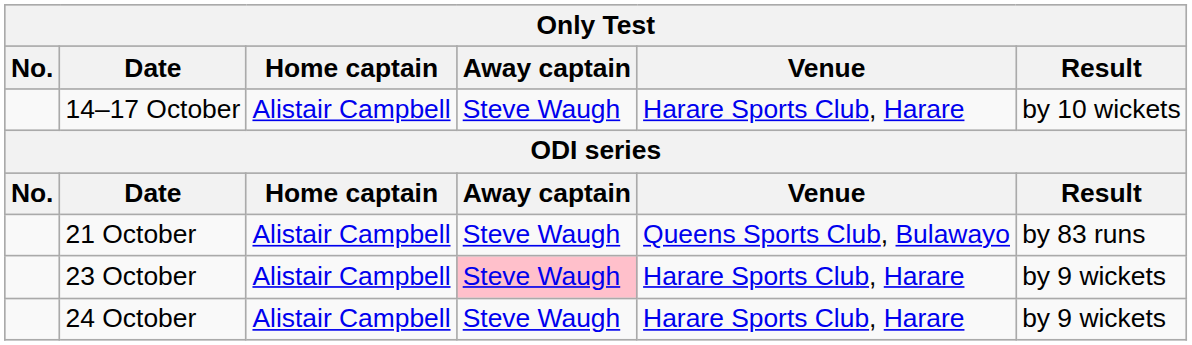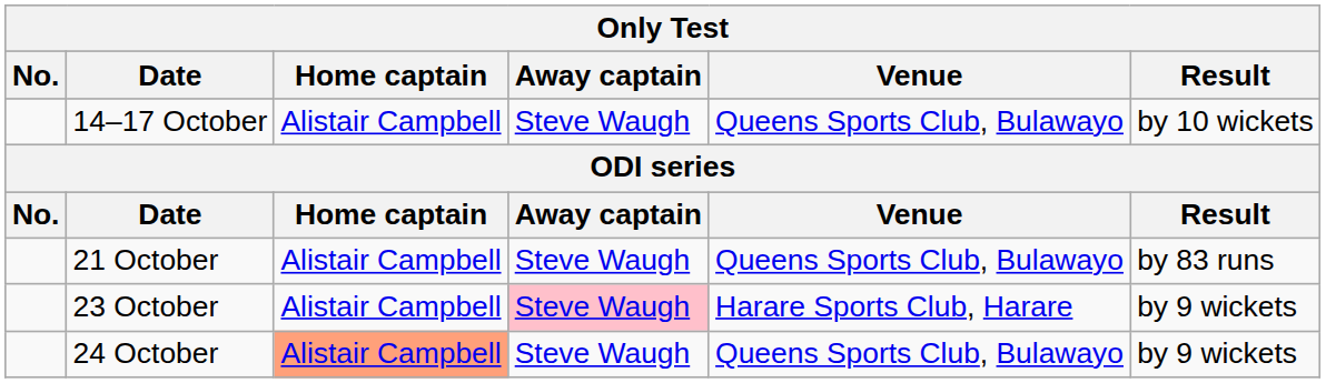14–17 October | Venue: Harare Sports Club, Harare -> Queens Sports Club, Bulawayo
24 October | Home captain: no background -> lightsalmon background
24 October | Venue: Harare Sports Club, Harare -> Queens Sports Club, Bulawayo
